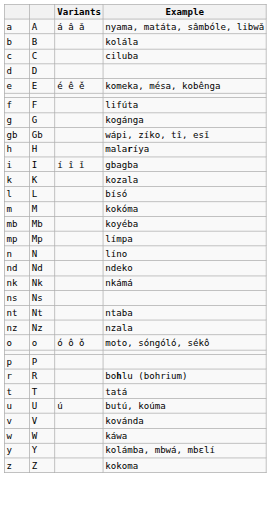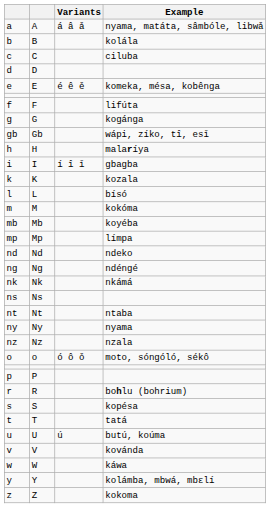- row: n | N | líno
+ row: ng | Ng | ndéngé
+ row: ny | Ny | nyama
+ row: s | S | kopésa
